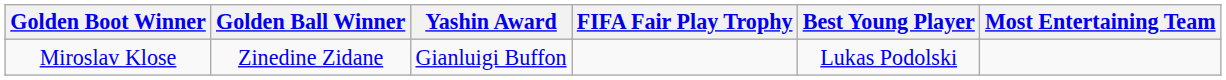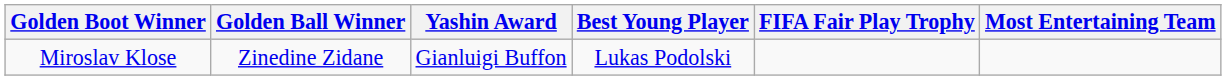columns swapped: Best Young Player <-> FIFA Fair Play Trophy
